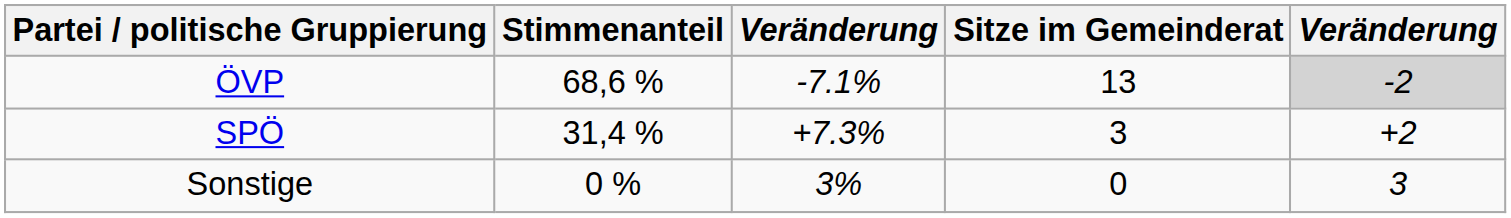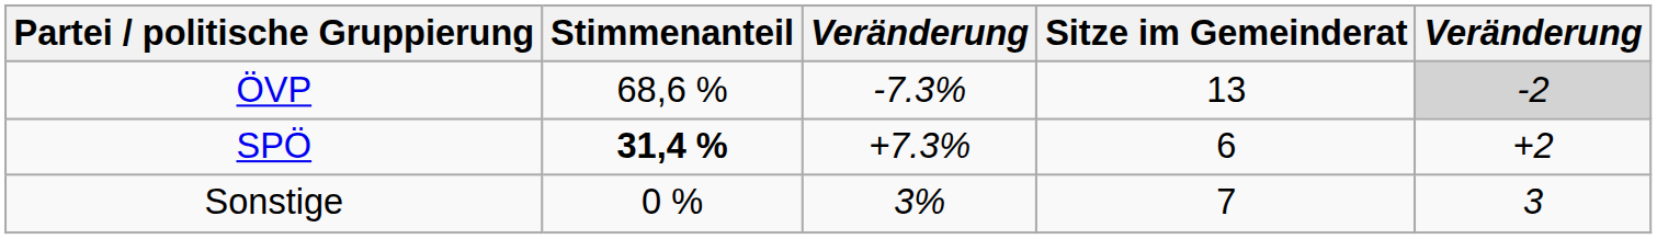ÖVP | column 3: -7.1% -> -7.3%
SPÖ | Stimmenanteil: normal -> bold
SPÖ | Sitze im Gemeinderat: 3 -> 6
Sonstige | Sitze im Gemeinderat: 0 -> 7
